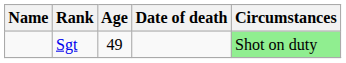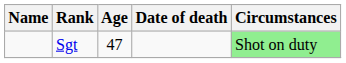Sgt | Age: 49 -> 47
